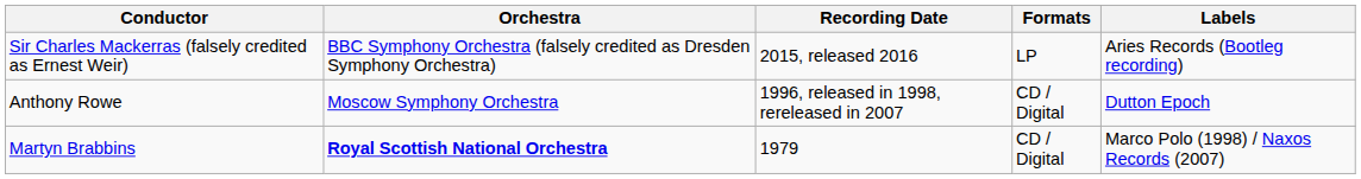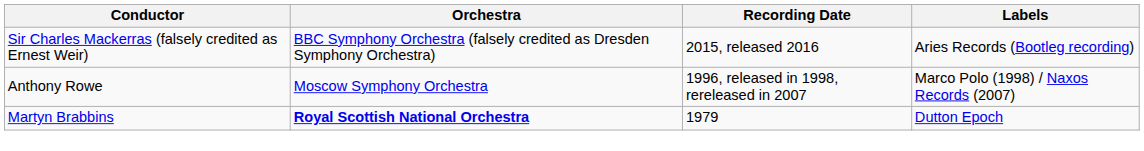- column: Formats | LP | CD / Digital | CD / Digital
Anthony Rowe | Labels: Dutton Epoch -> Marco Polo (1998) / Naxos Records (2007)
Martyn Brabbins | Labels: Marco Polo (1998) / Naxos Records (2007) -> Dutton Epoch
